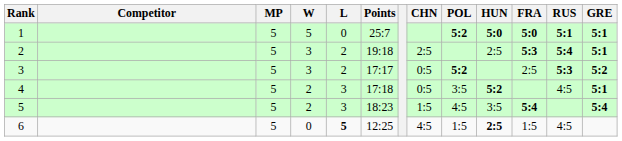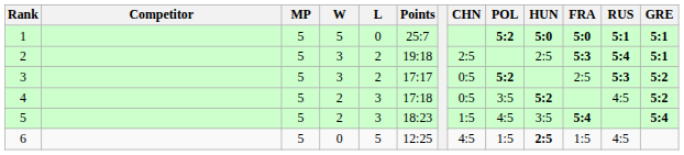4 | GRE: 5:1 -> 5:2
6 | L: bold -> normal
